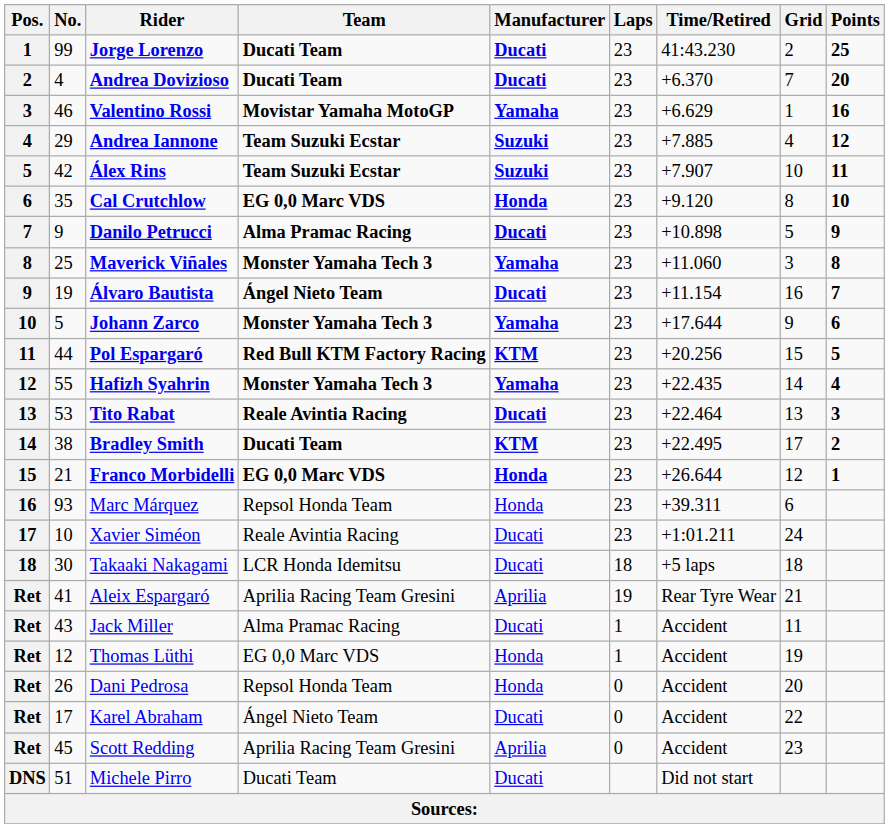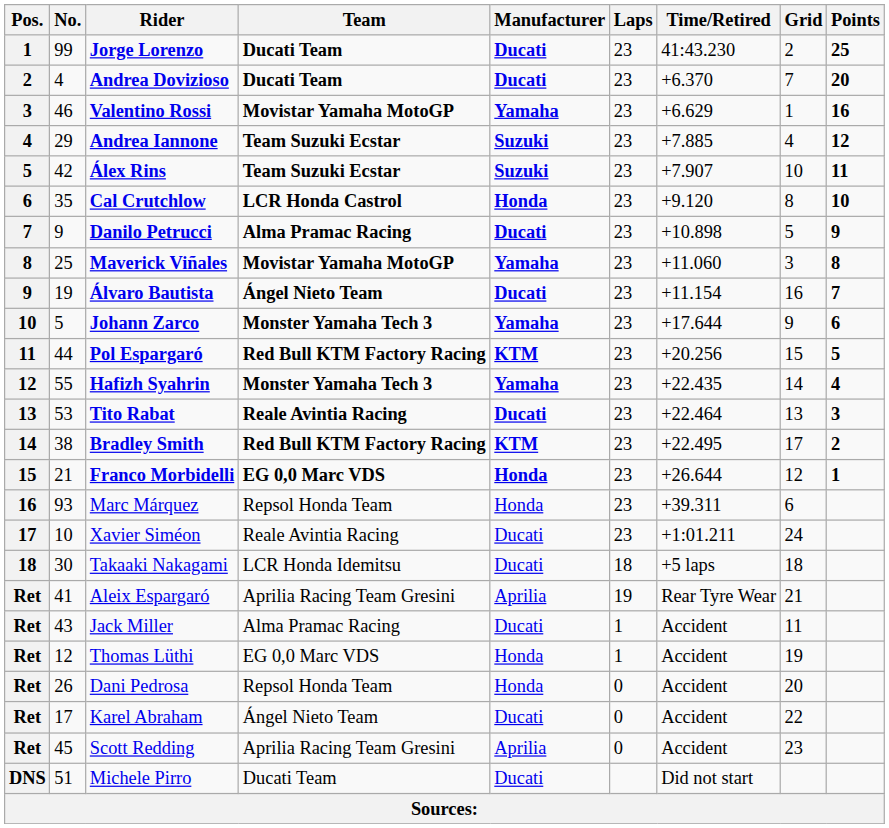Cal Crutchlow | Team: EG 0,0 Marc VDS -> LCR Honda Castrol
Maverick Viñales | Team: Monster Yamaha Tech 3 -> Movistar Yamaha MotoGP
Bradley Smith | Team: Ducati Team -> Red Bull KTM Factory Racing
